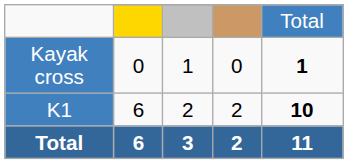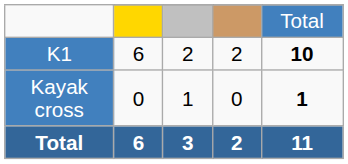rows swapped: K1 <-> Kayak cross
